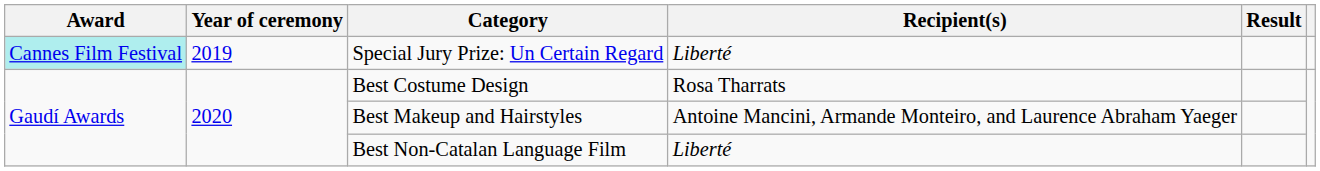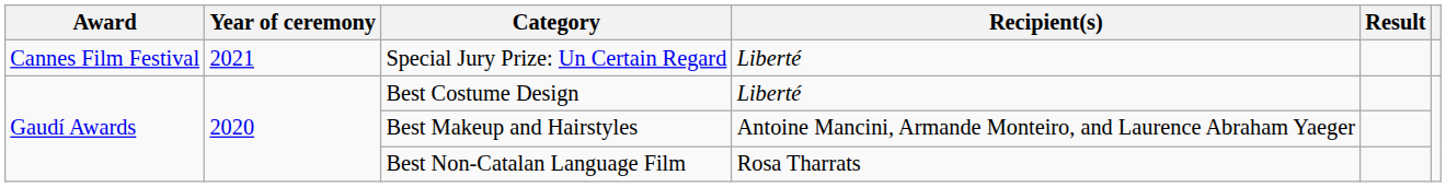Special Jury Prize: Un Certain Regard | Award: paleturquoise background -> no background
Special Jury Prize: Un Certain Regard | Year of ceremony: 2019 -> 2021
Best Costume Design | Recipient(s): Rosa Tharrats -> Liberté
Best Non-Catalan Language Film | Recipient(s): Liberté -> Rosa Tharrats
